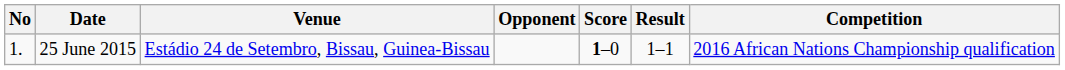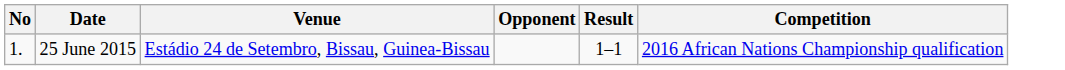- column: Score | 1–0
